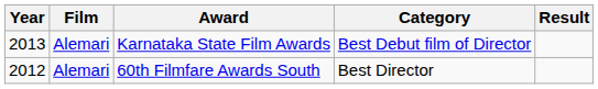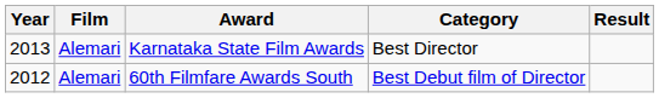Karnataka State Film Awards | Category: Best Debut film of Director -> Best Director
60th Filmfare Awards South | Category: Best Director -> Best Debut film of Director
